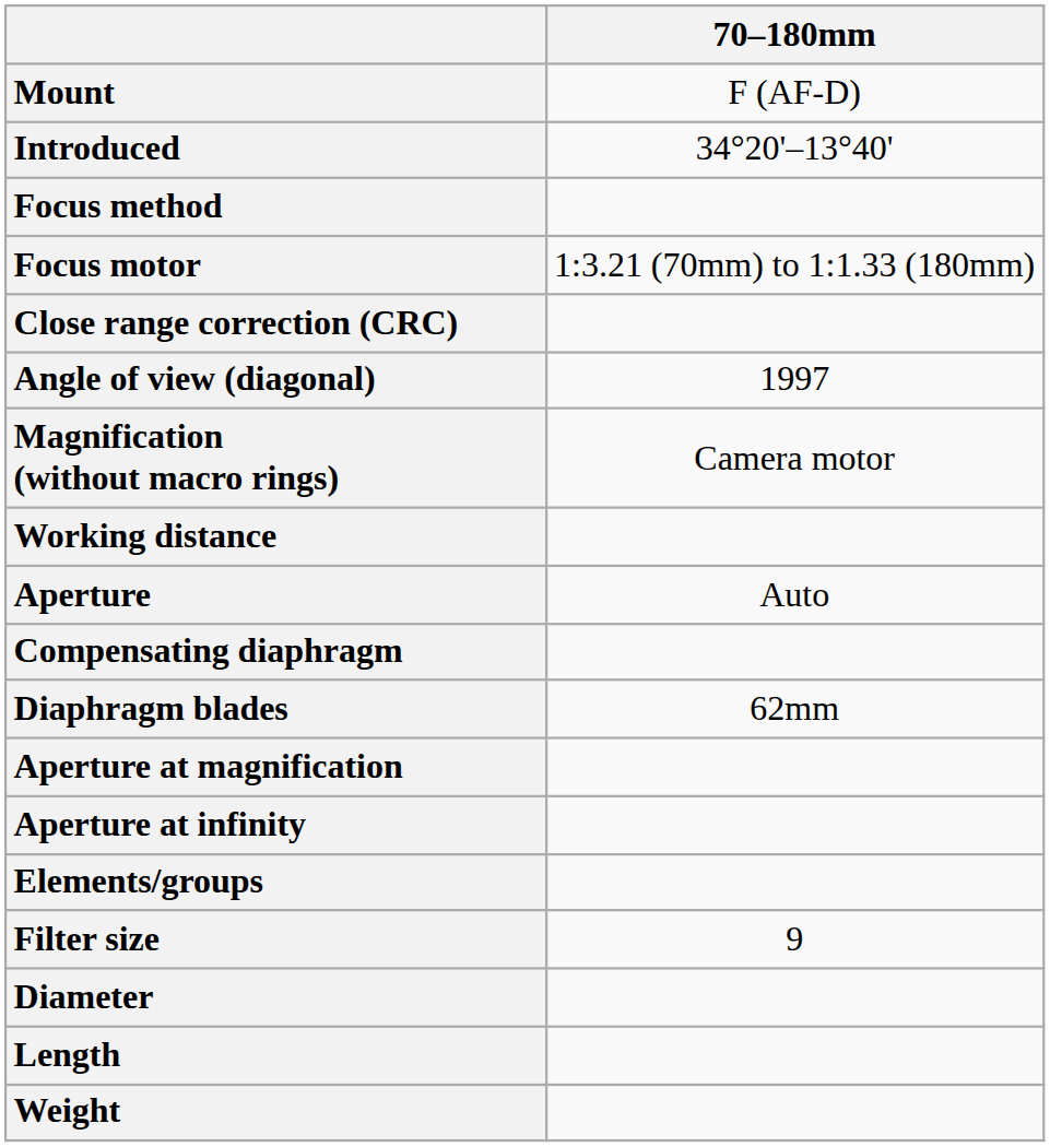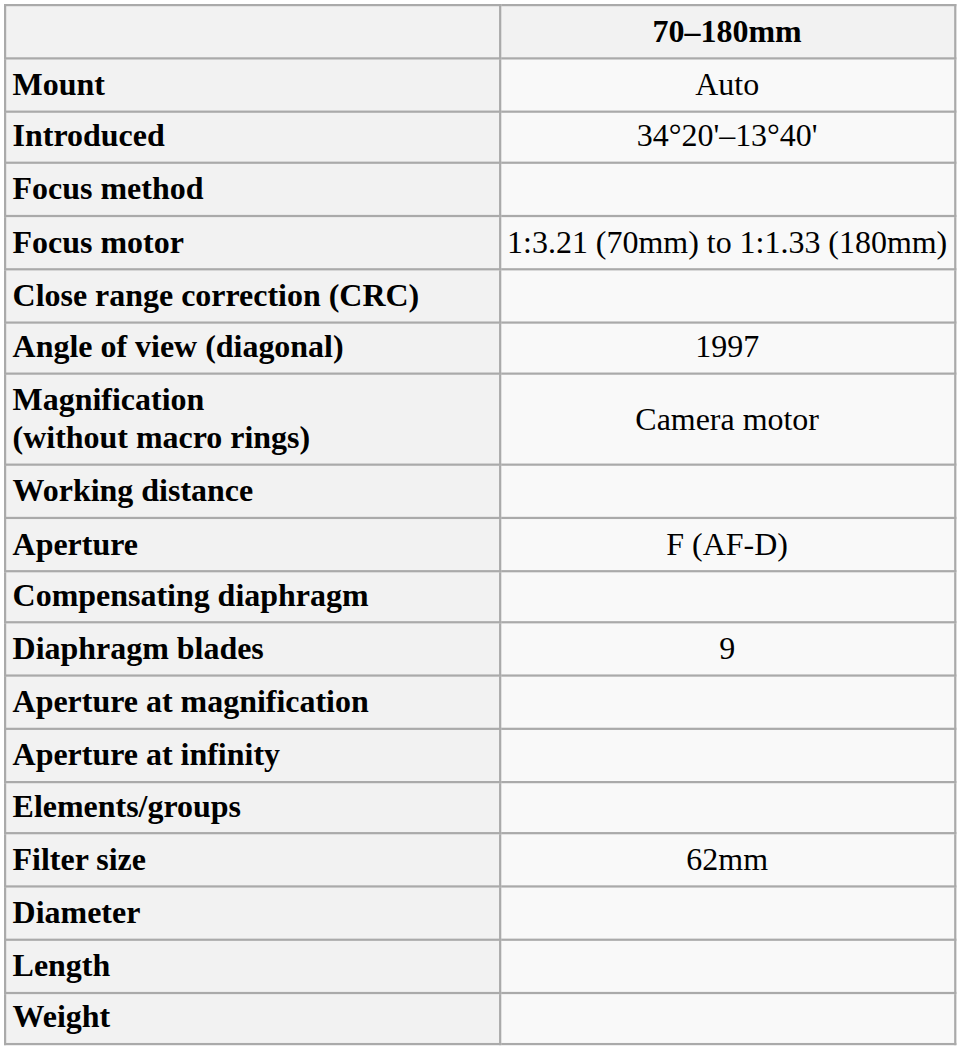Mount | 70–180mm: F (AF‑D) -> Auto
Aperture | 70–180mm: Auto -> F (AF‑D)
Diaphragm blades | 70–180mm: 62mm -> 9
Filter size | 70–180mm: 9 -> 62mm
